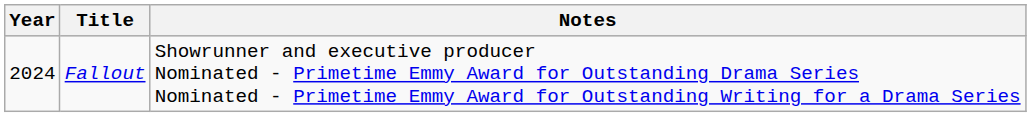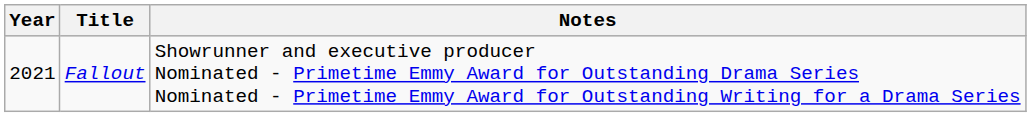Fallout | Year: 2024 -> 2021
